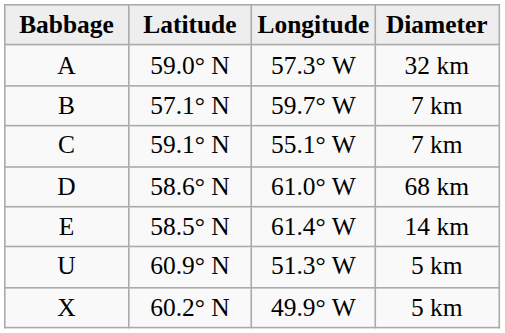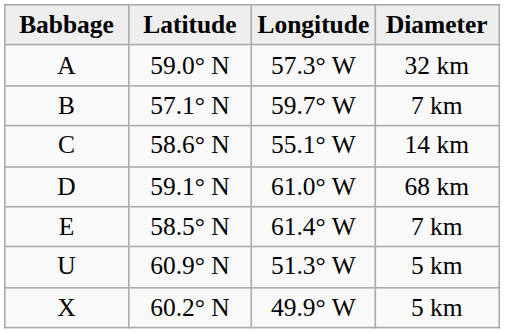C | Latitude: 59.1° N -> 58.6° N
C | Diameter: 7 km -> 14 km
D | Latitude: 58.6° N -> 59.1° N
E | Diameter: 14 km -> 7 km
